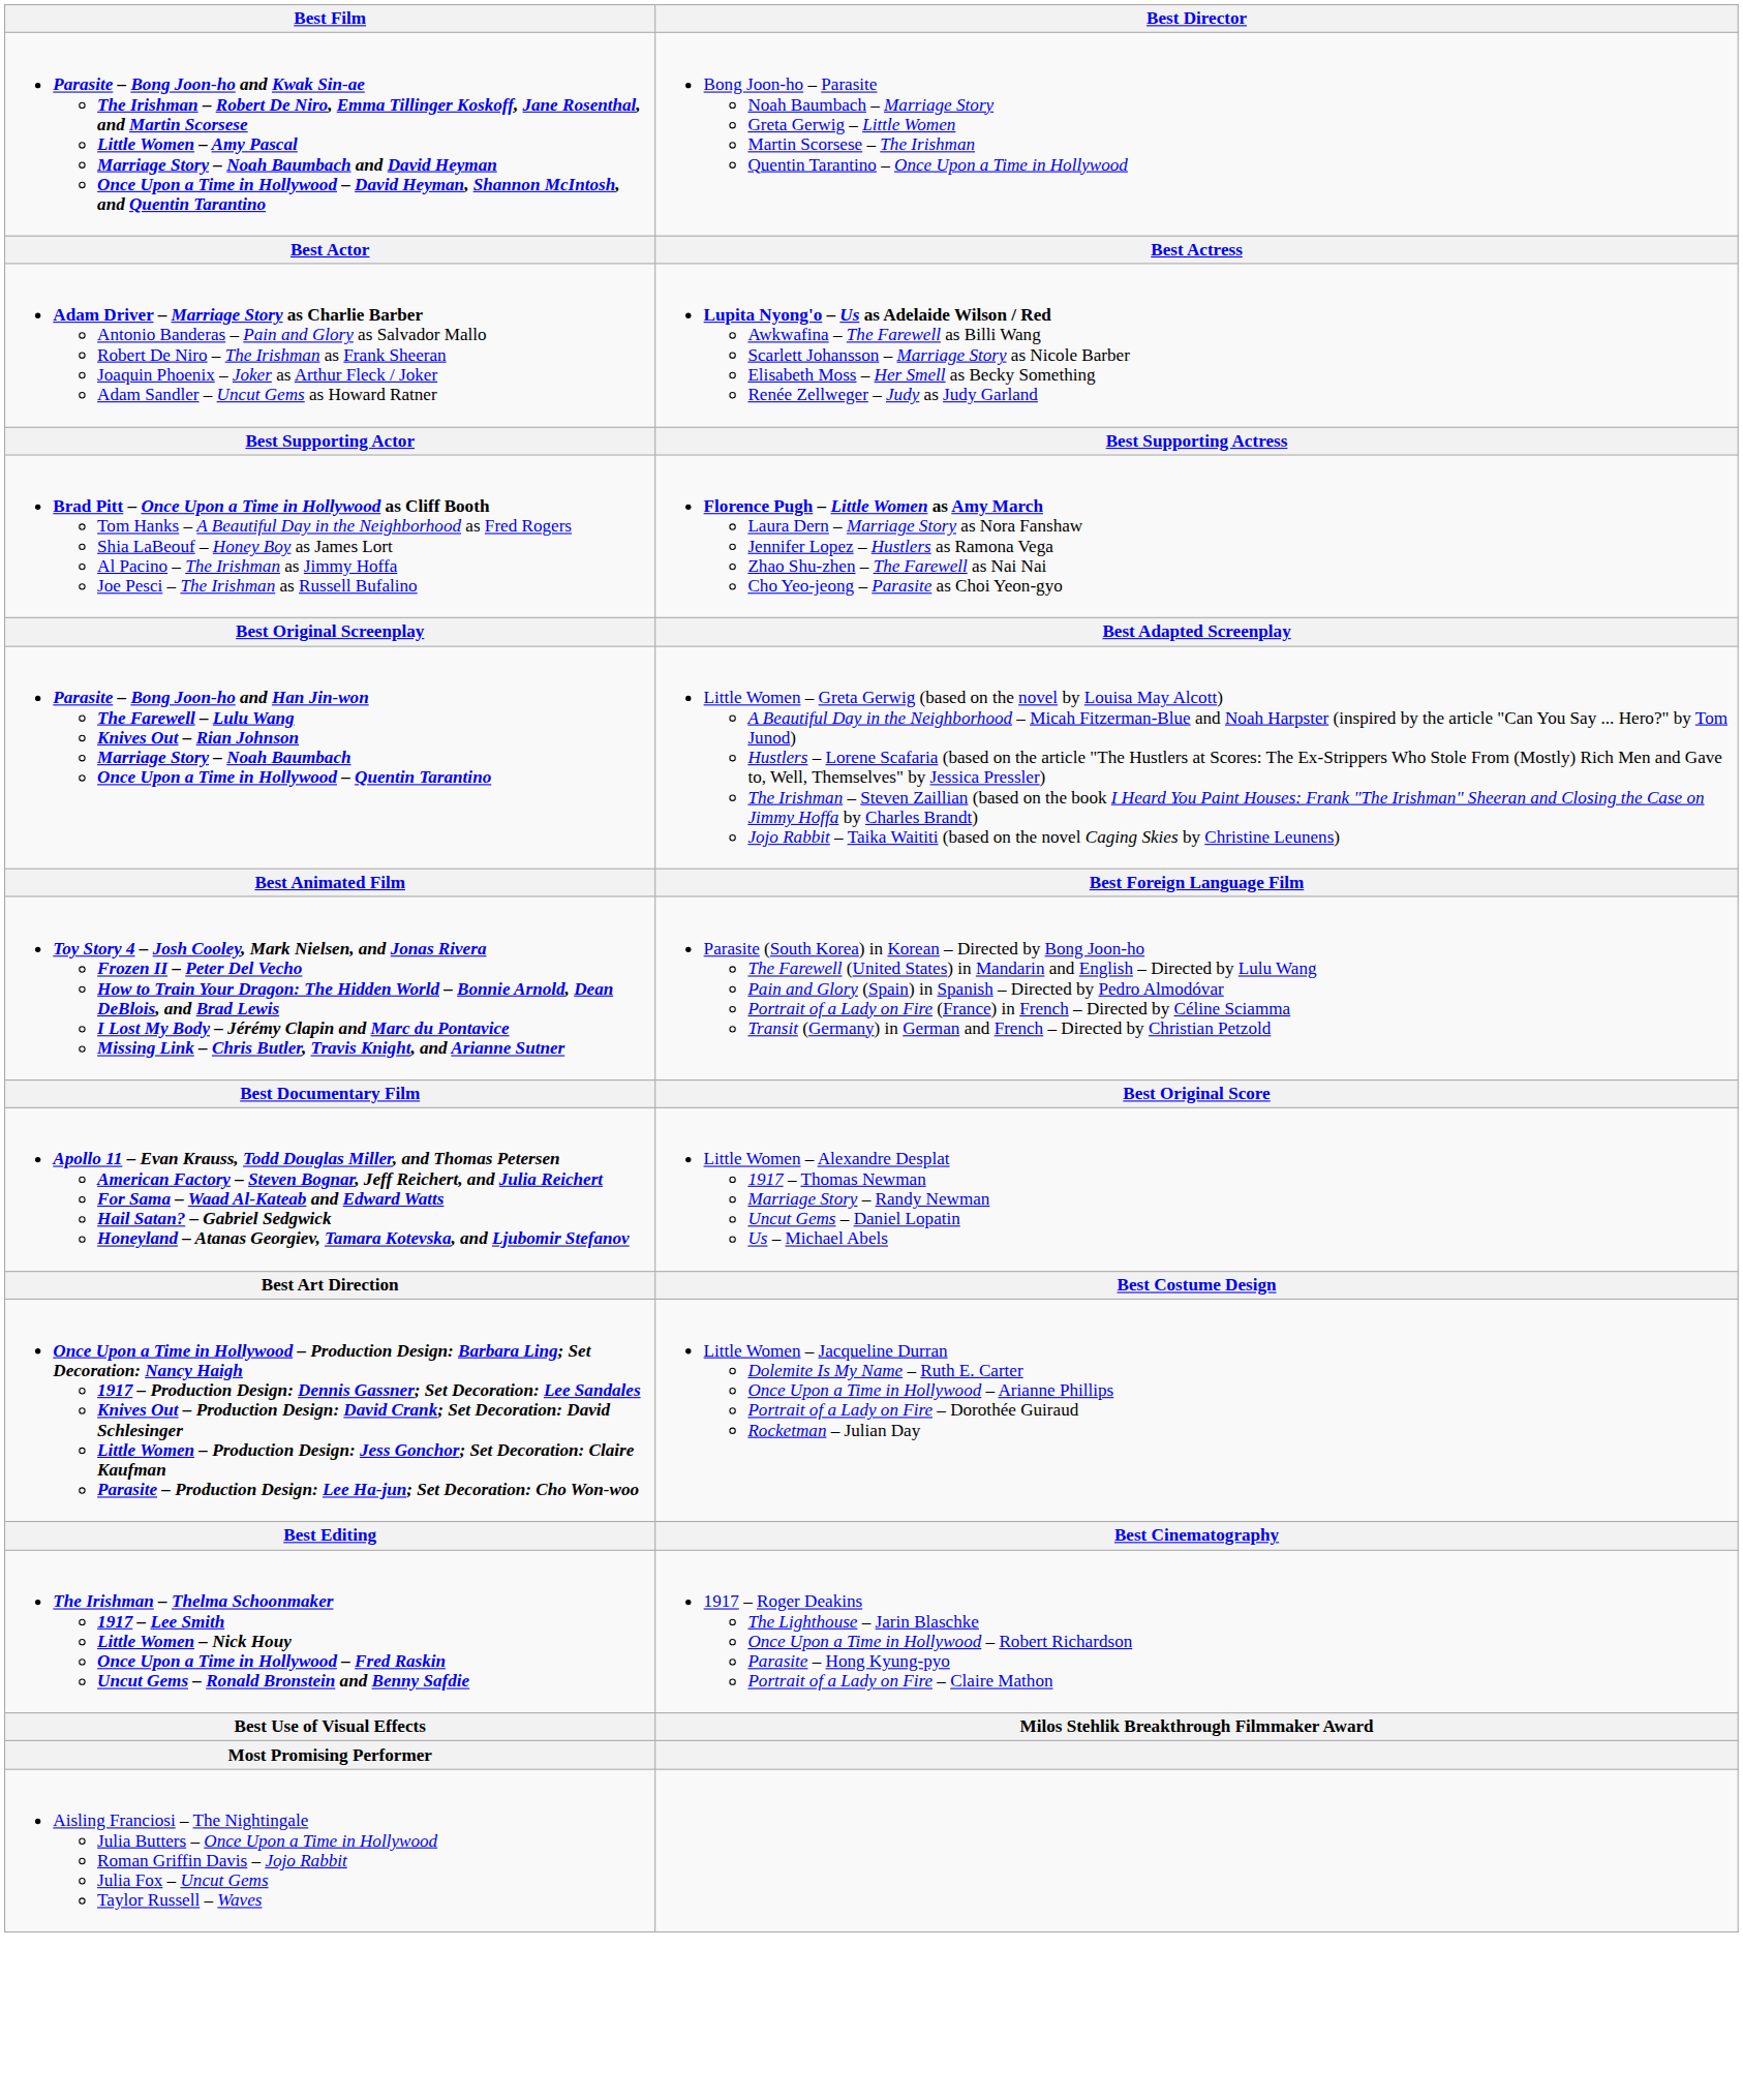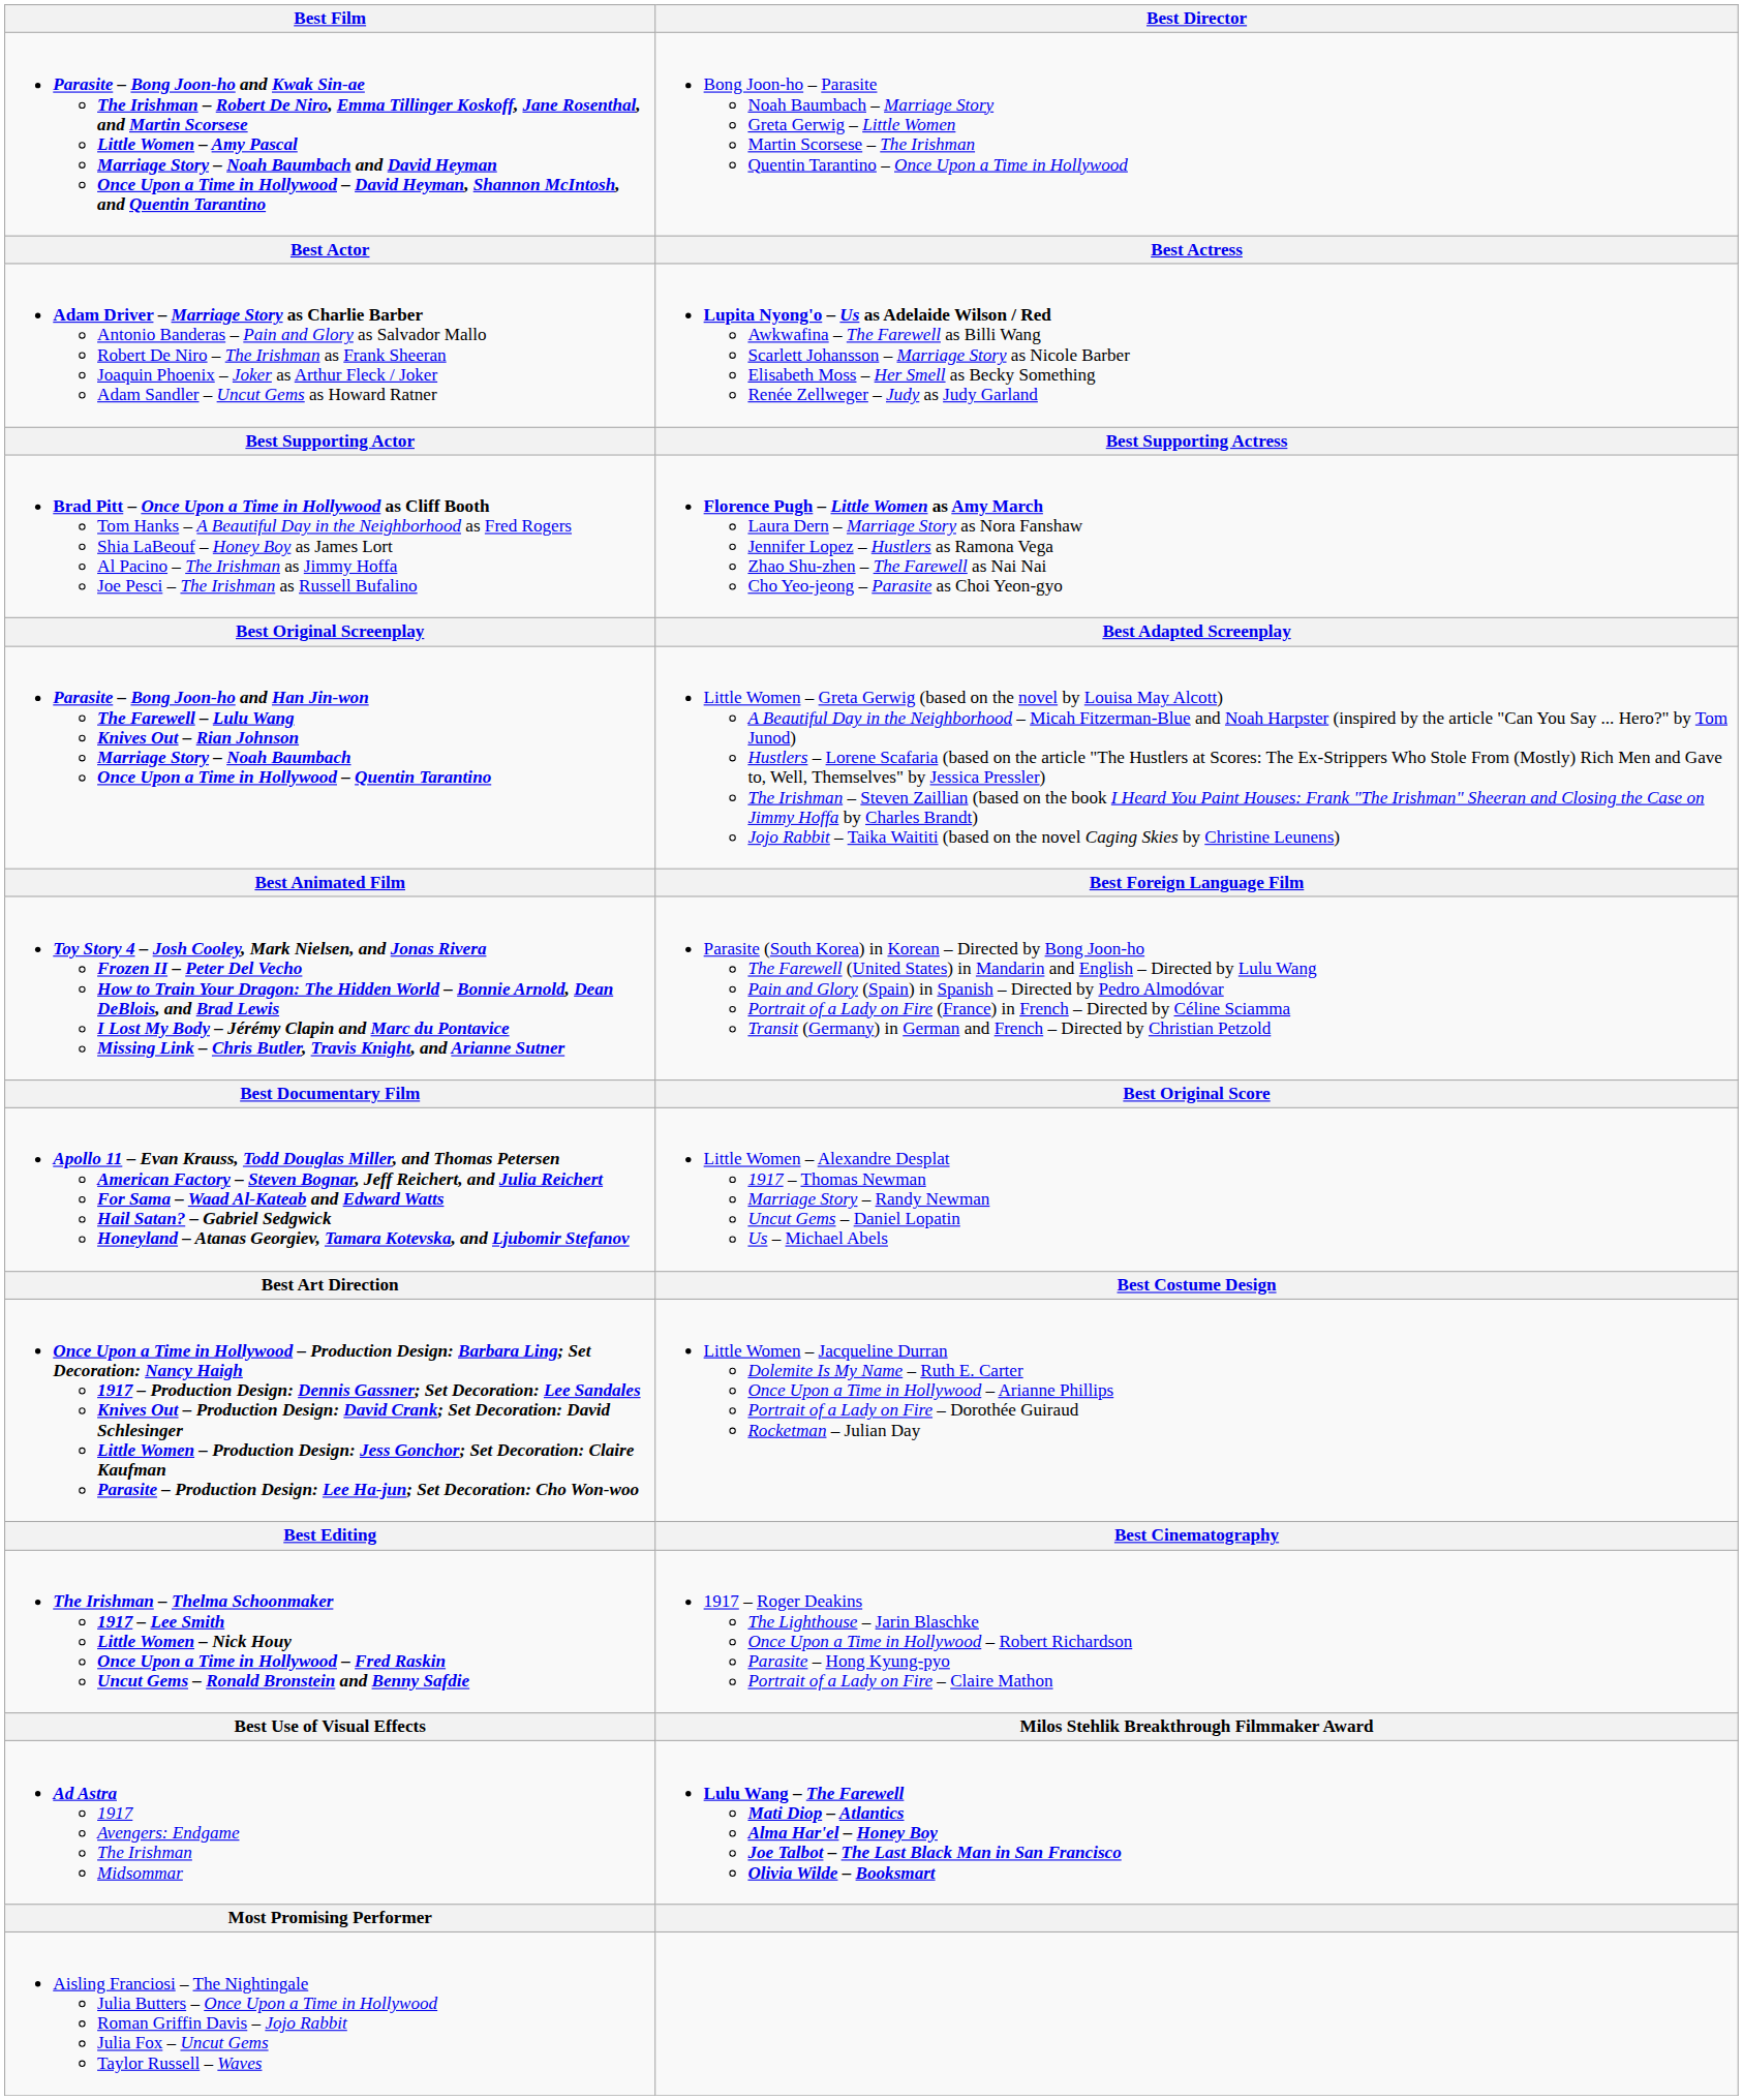+ row: Ad Astra 1917 Avengers: Endgame The Irishman Midsommar | Lulu Wang – The Farewell Mati Diop – Atlantics Alma Har'el – Honey Boy Joe Talbot – The Last Black Man in San Francisco Olivia Wilde – Booksmart
